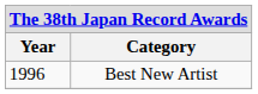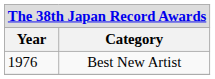Best New Artist | Year: 1996 -> 1976
